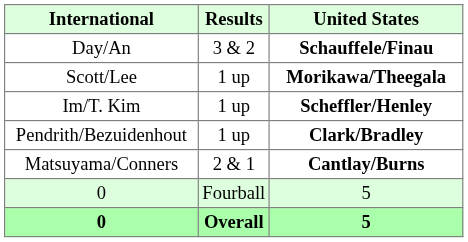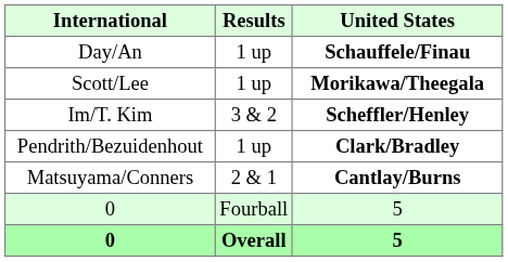Day/An | Results: 3 & 2 -> 1 up
Im/T. Kim | Results: 1 up -> 3 & 2
